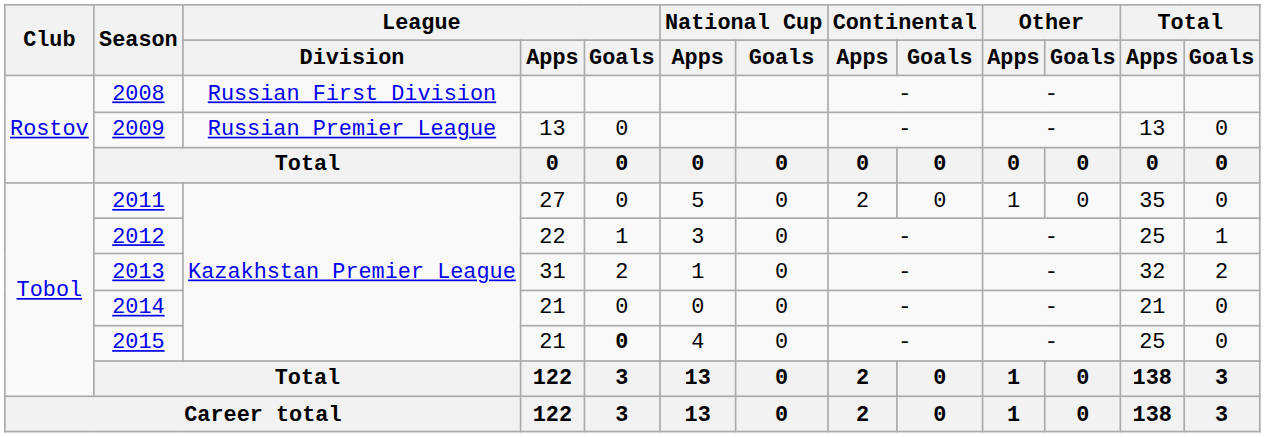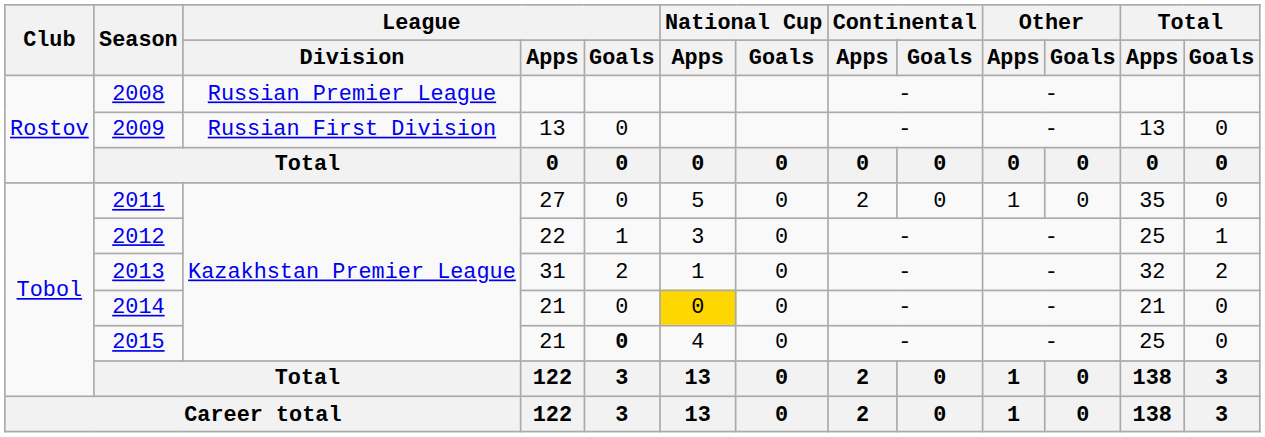2008 | League / Division: Russian First Division -> Russian Premier League
2009 | League / Division: Russian Premier League -> Russian First Division
2014 | National Cup / Apps: no background -> gold background
